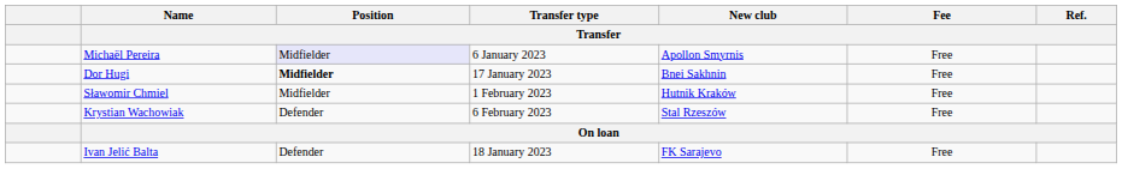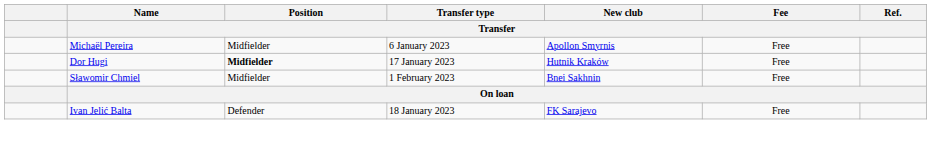Michaël Pereira | Position / Transfer: lavender background -> no background
Dor Hugi | New club / Transfer: Bnei Sakhnin -> Hutnik Kraków
Sławomir Chmiel | New club / Transfer: Hutnik Kraków -> Bnei Sakhnin
- row: Krystian Wachowiak | Defender | 6 February 2023 | Stal Rzeszów | Free
